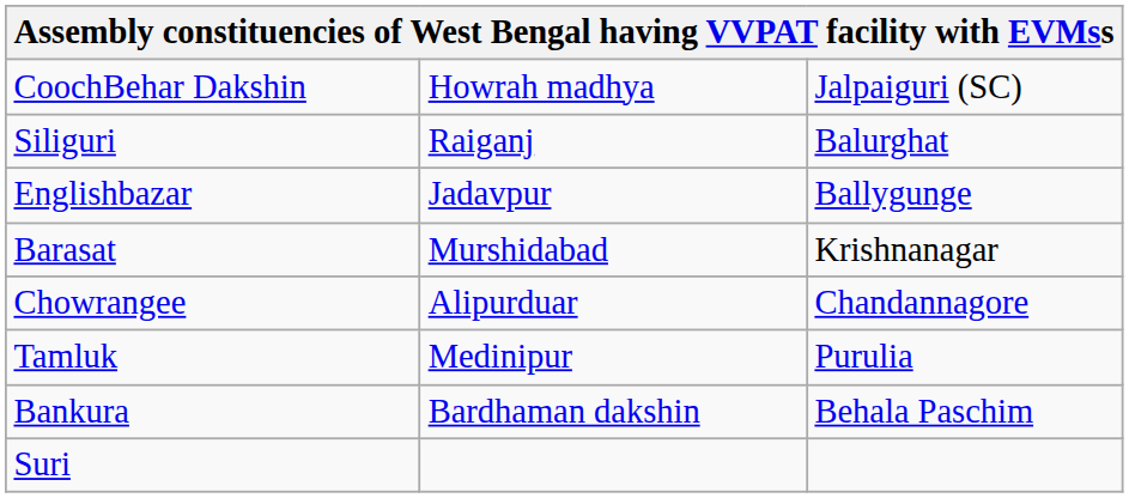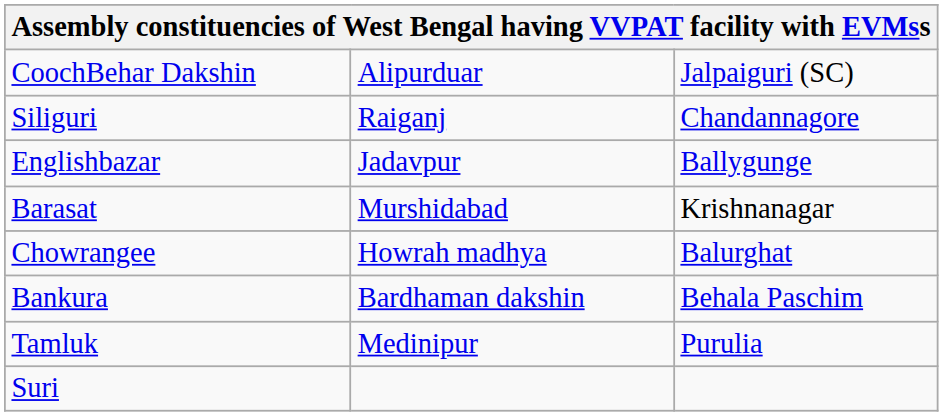CoochBehar Dakshin | column 2: Howrah madhya -> Alipurduar
Siliguri | column 3: Balurghat -> Chandannagore
Chowrangee | column 2: Alipurduar -> Howrah madhya
Chowrangee | column 3: Chandannagore -> Balurghat
rows swapped: Tamluk <-> Bankura
